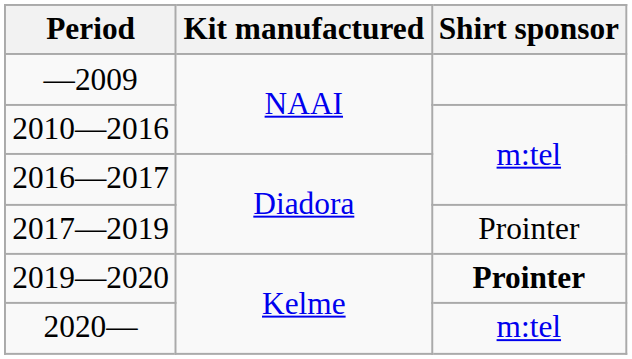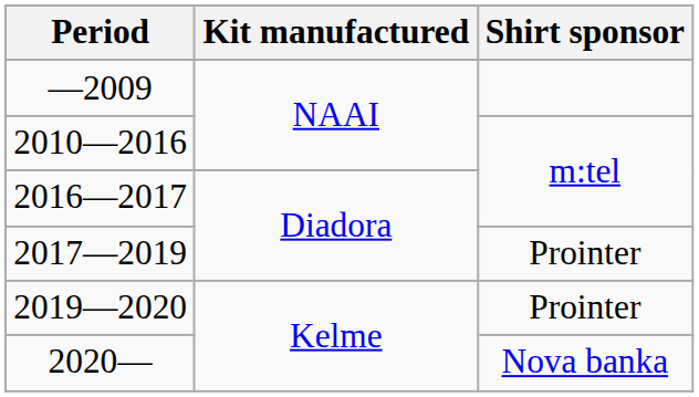2019—2020 | Shirt sponsor: bold -> normal
2020— | Shirt sponsor: m:tel -> Nova banka
